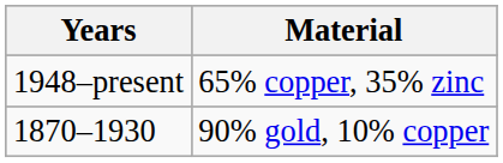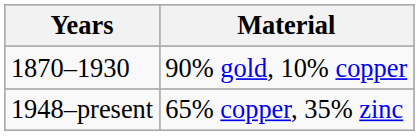rows swapped: 1870–1930 <-> 1948–present
